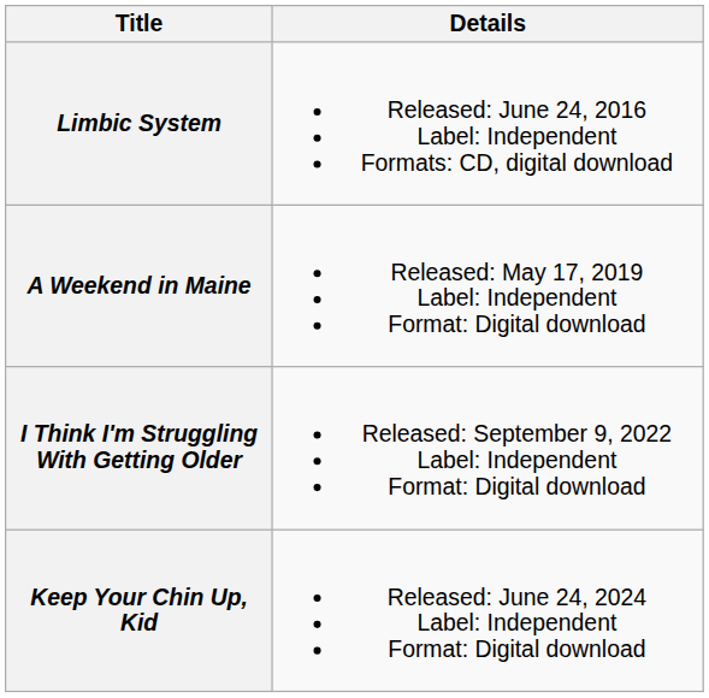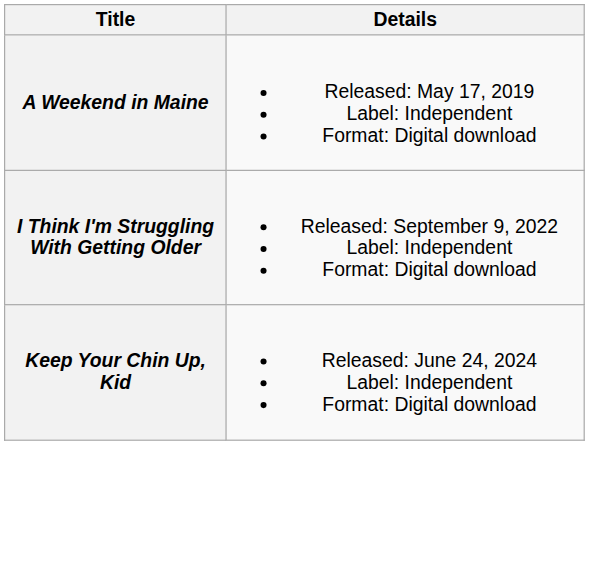- row: Limbic System | Released: June 24, 2016 Label: Independent Formats: CD, digital download
